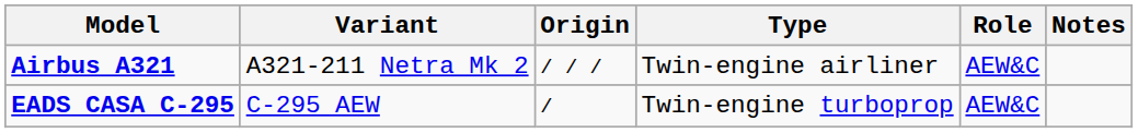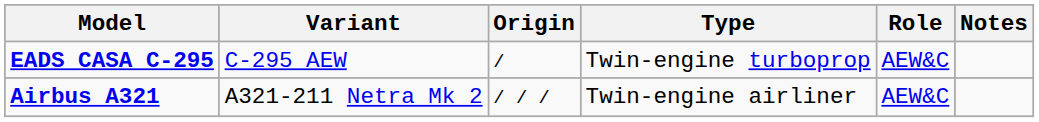rows swapped: Airbus A321 <-> EADS CASA C-295
